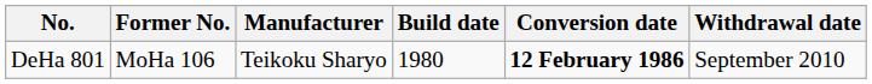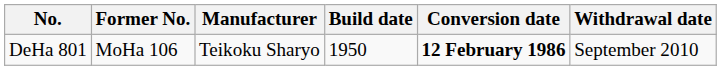DeHa 801 | Build date: 1980 -> 1950
